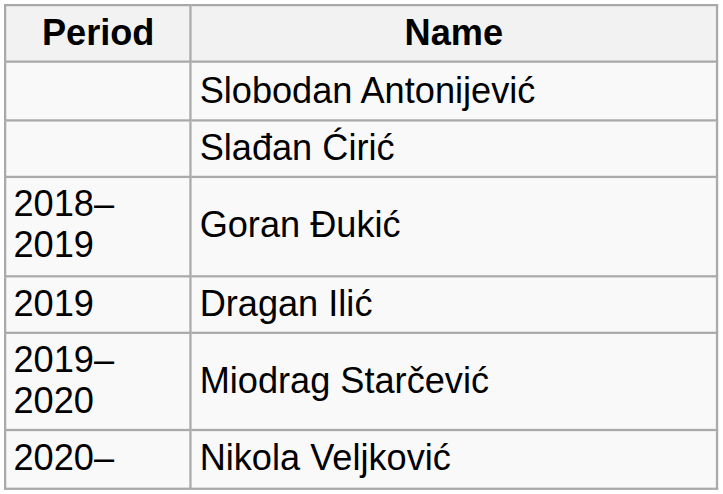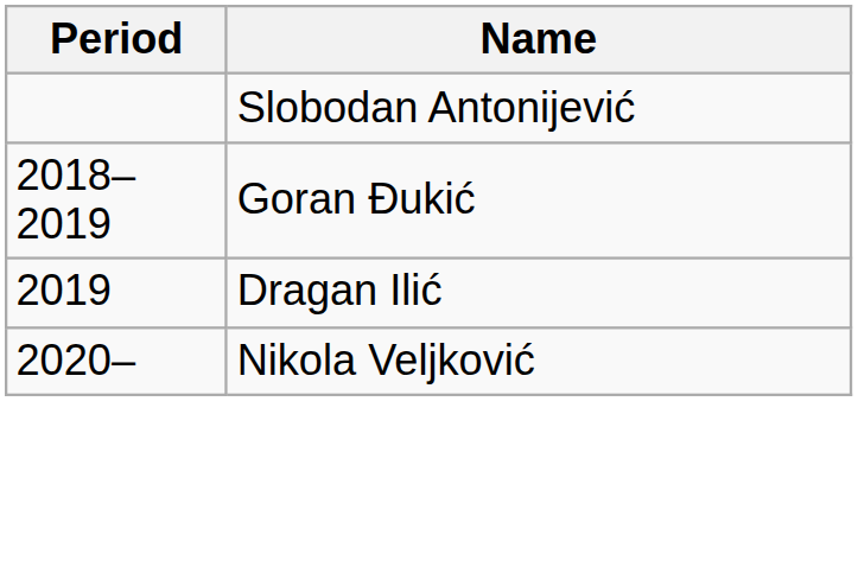- row: Slađan Ćirić
- row: 2019–2020 | Miodrag Starčević
